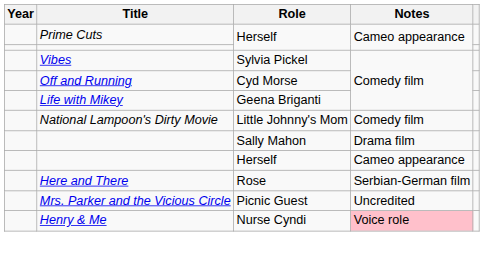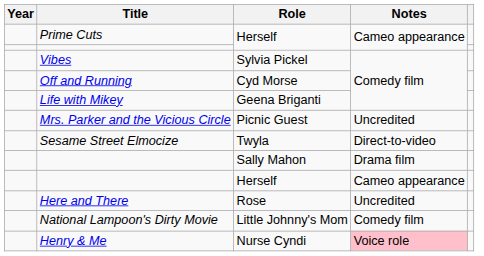rows swapped: Mrs. Parker and the Vicious Circle <-> National Lampoon's Dirty Movie
+ row: Sesame Street Elmocize | Twyla | Direct-to-video
Here and There | Notes: Serbian-German film -> Uncredited
